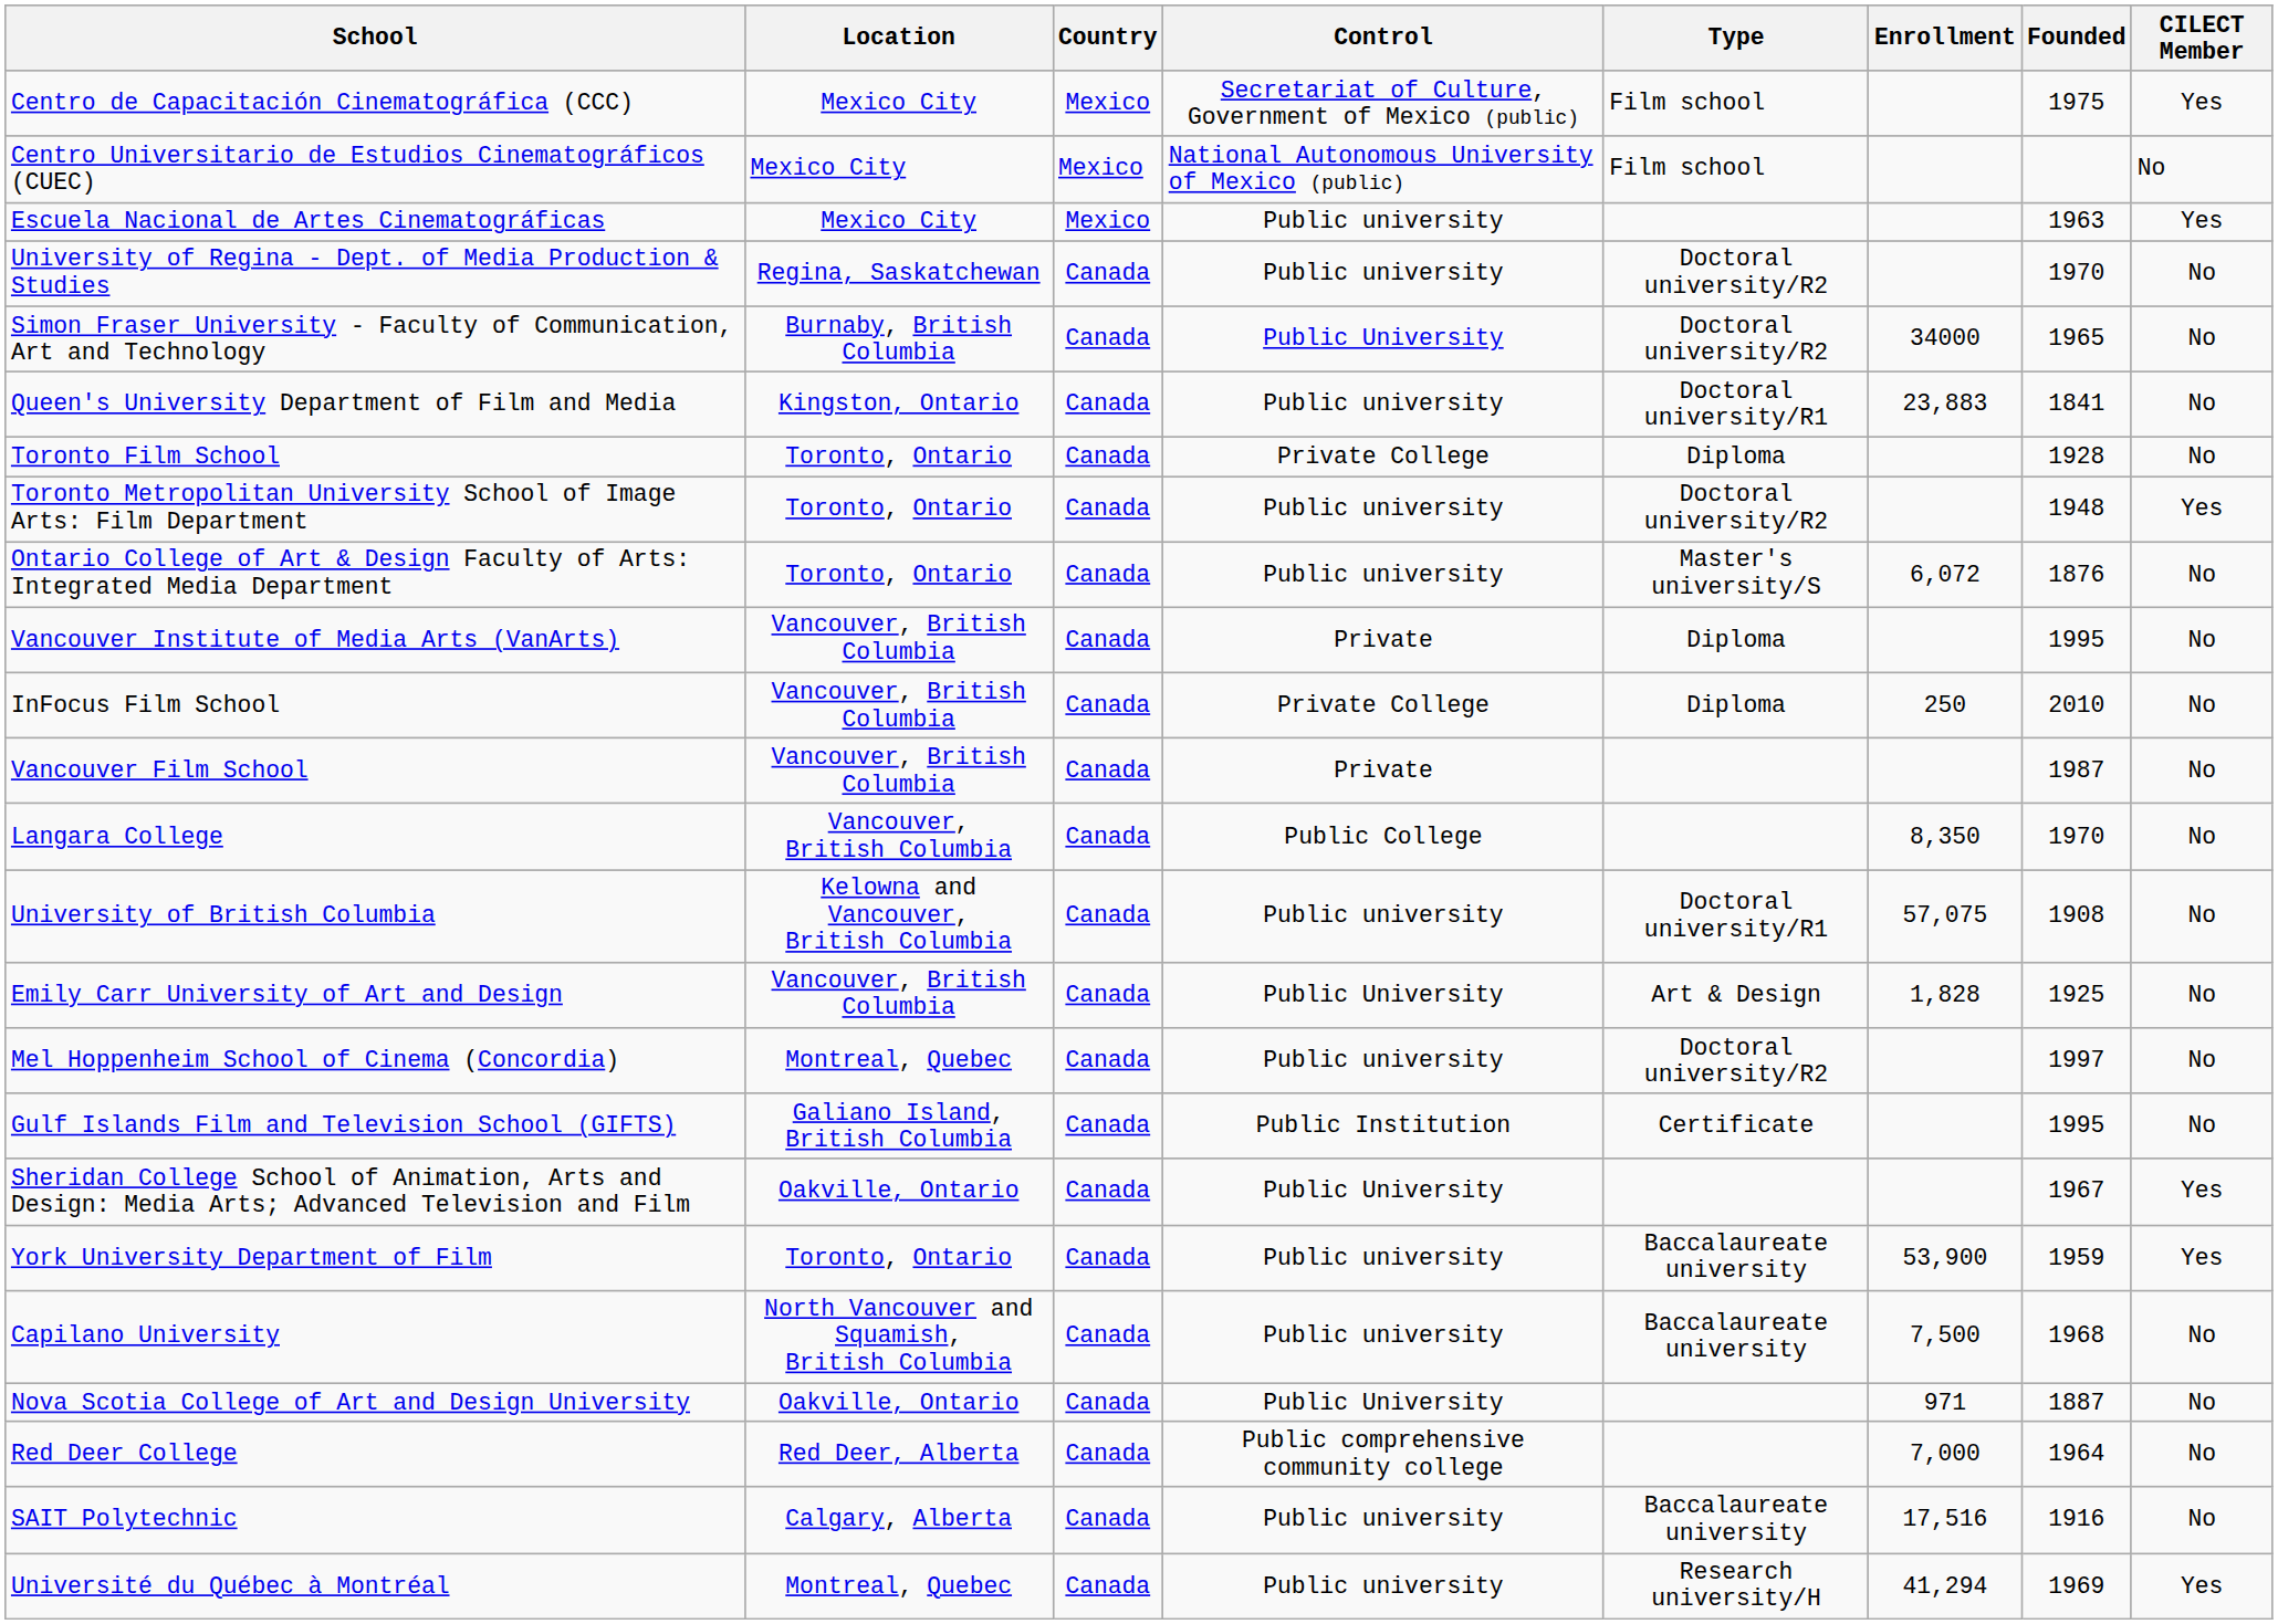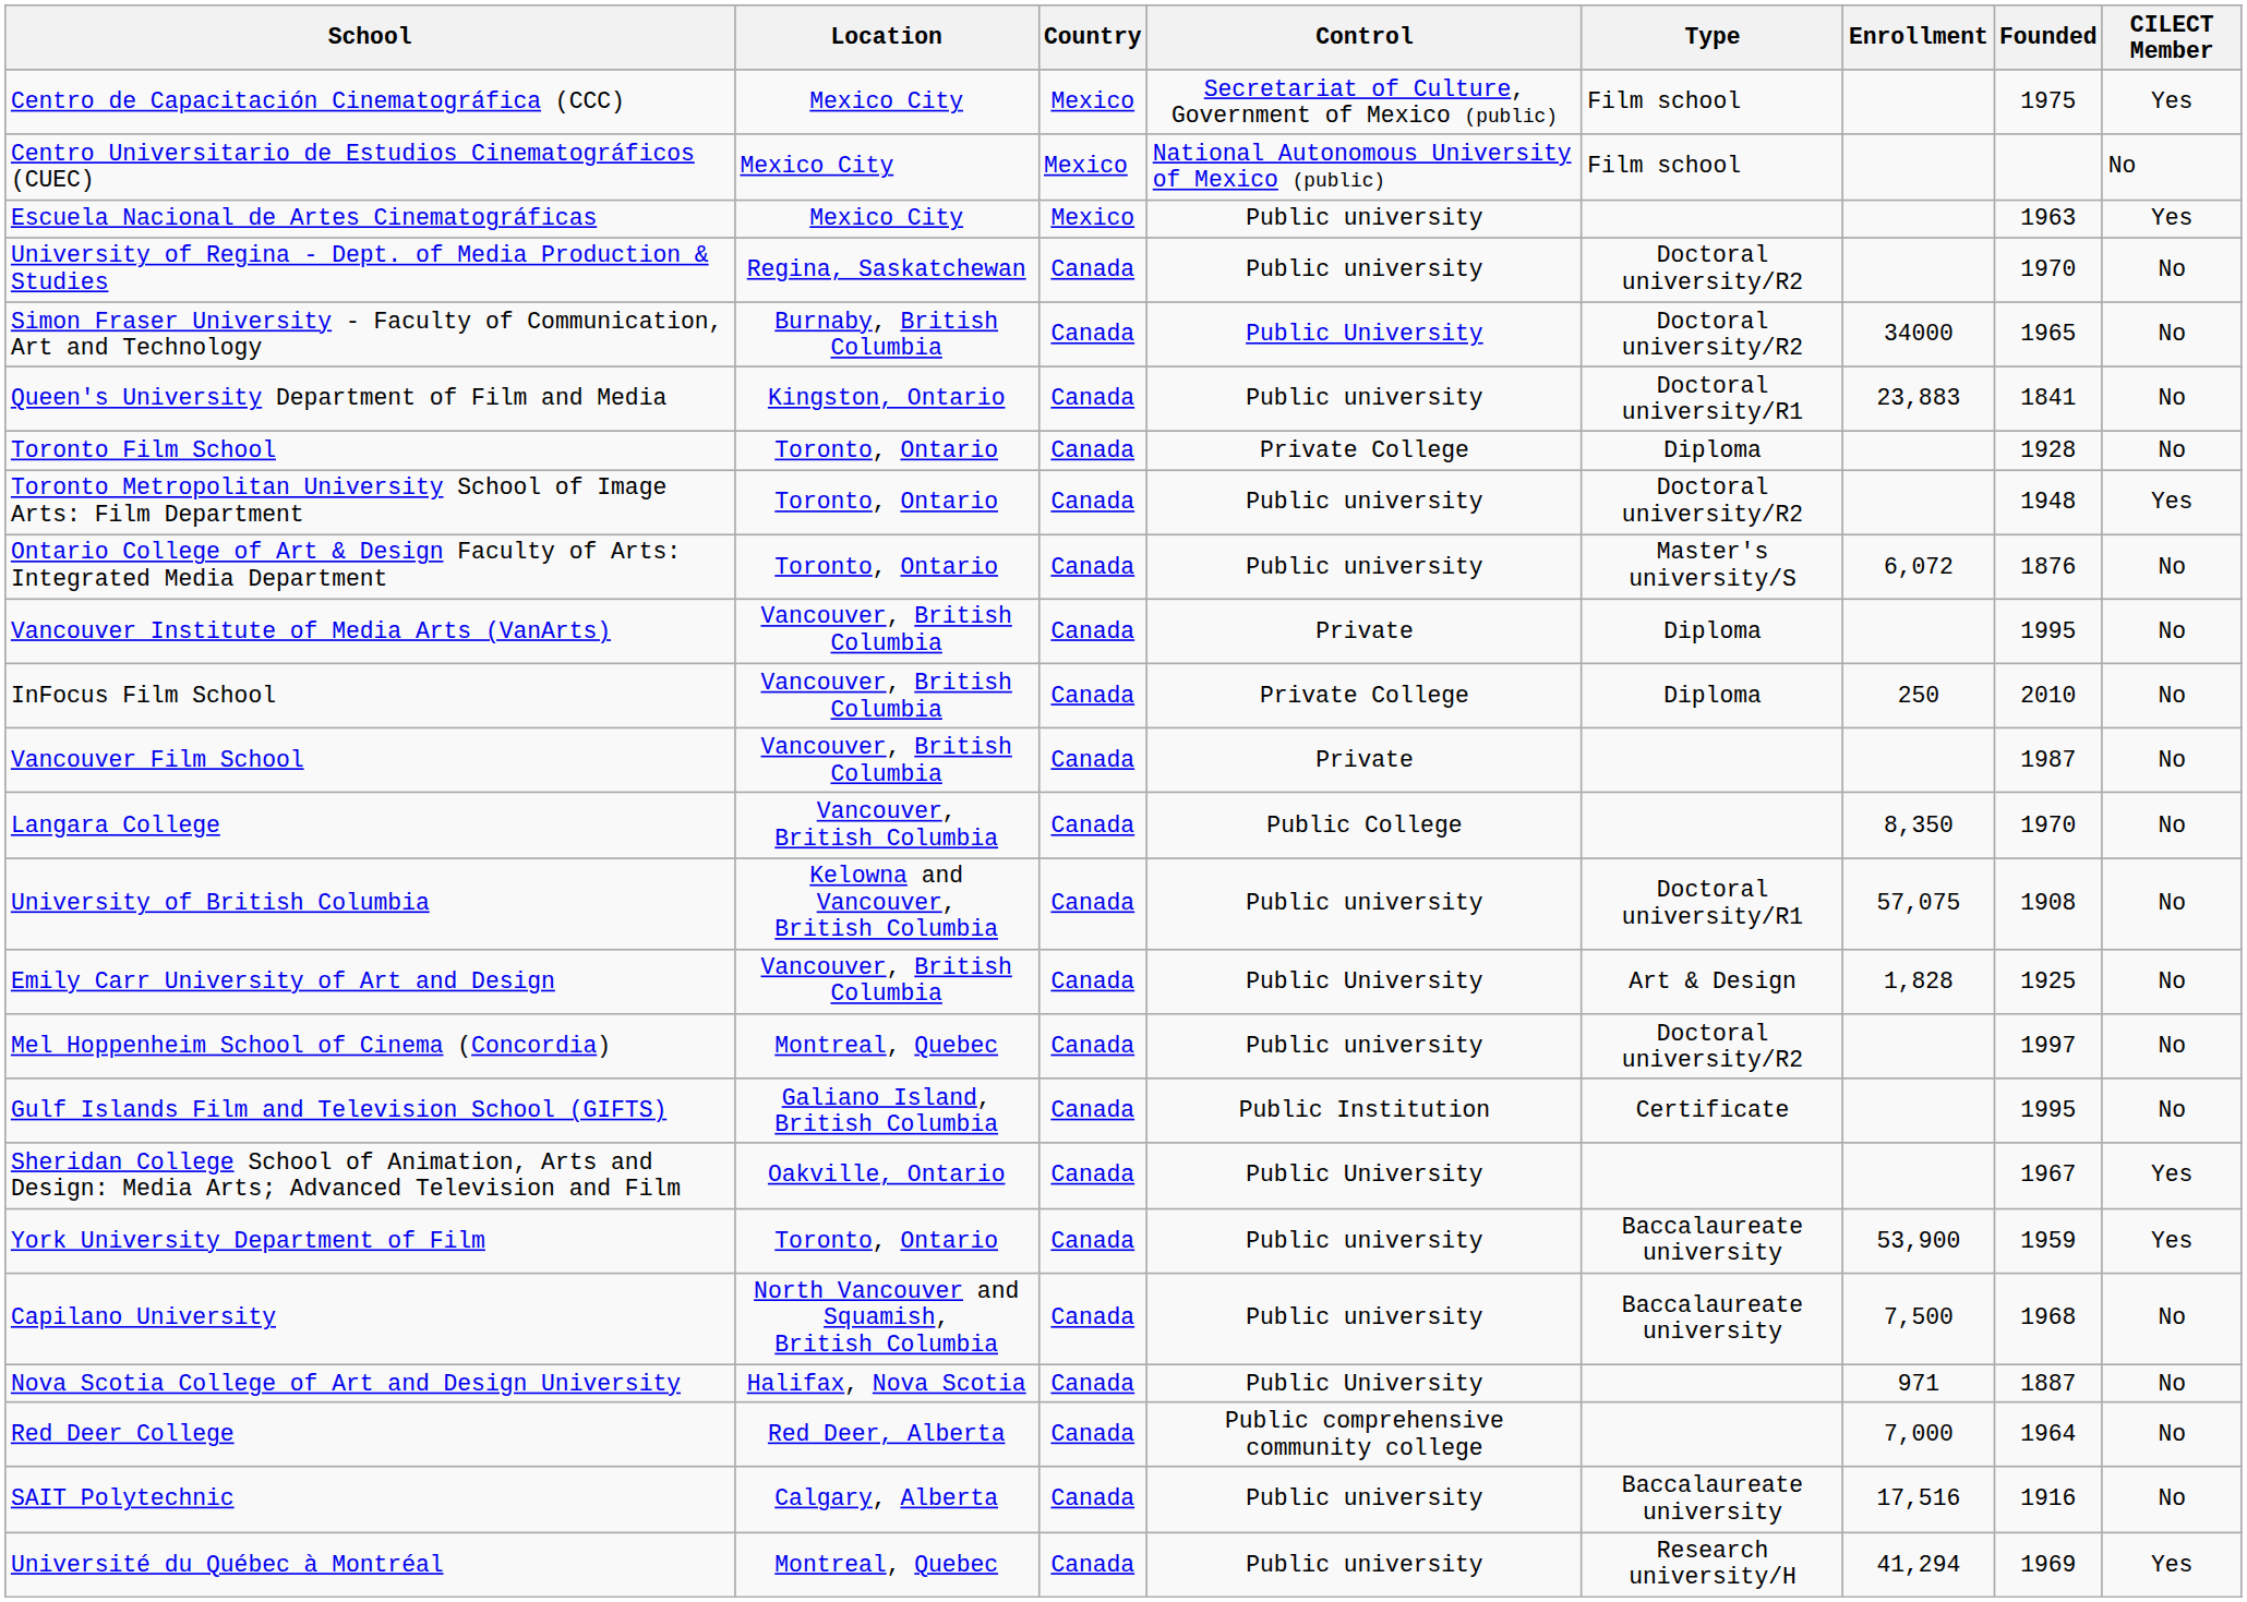Nova Scotia College of Art and Design University | Location: Oakville, Ontario -> Halifax, Nova Scotia
